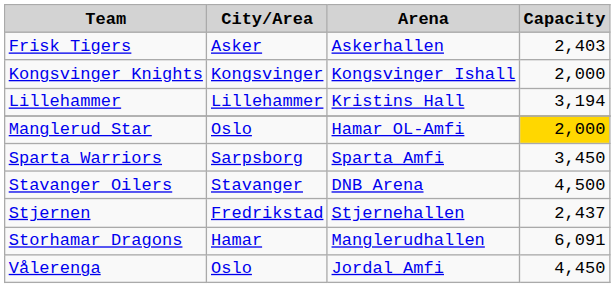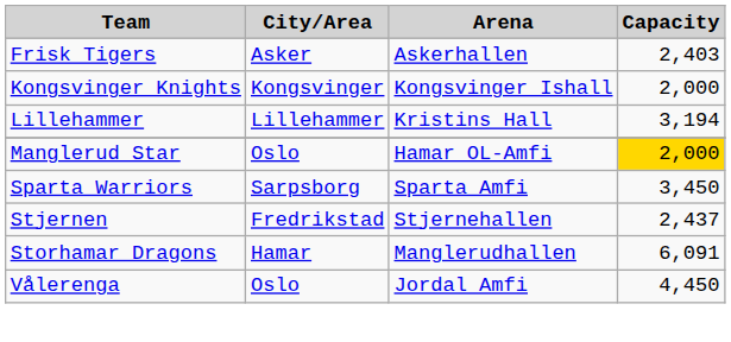- row: Stavanger Oilers | Stavanger | DNB Arena | 4,500
